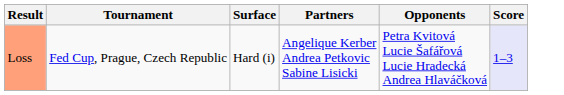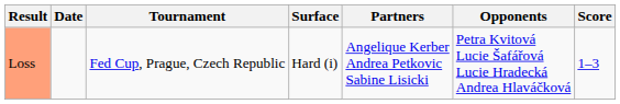+ column: Date
Loss | Score: lavender background -> no background
